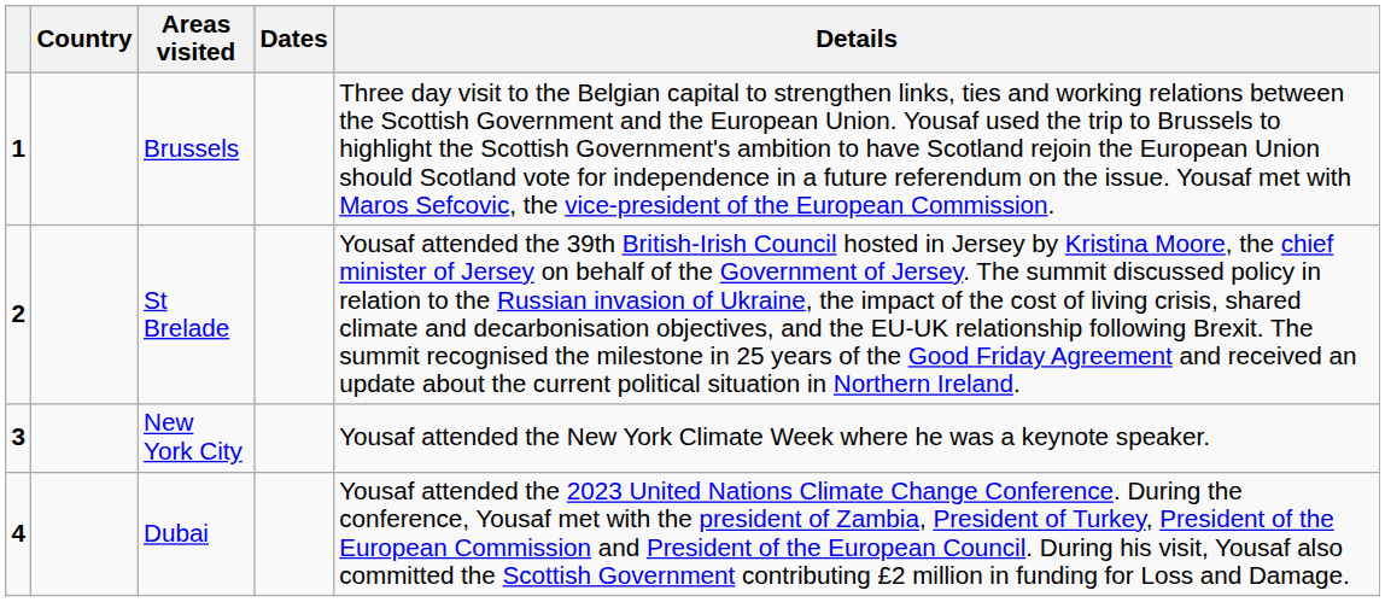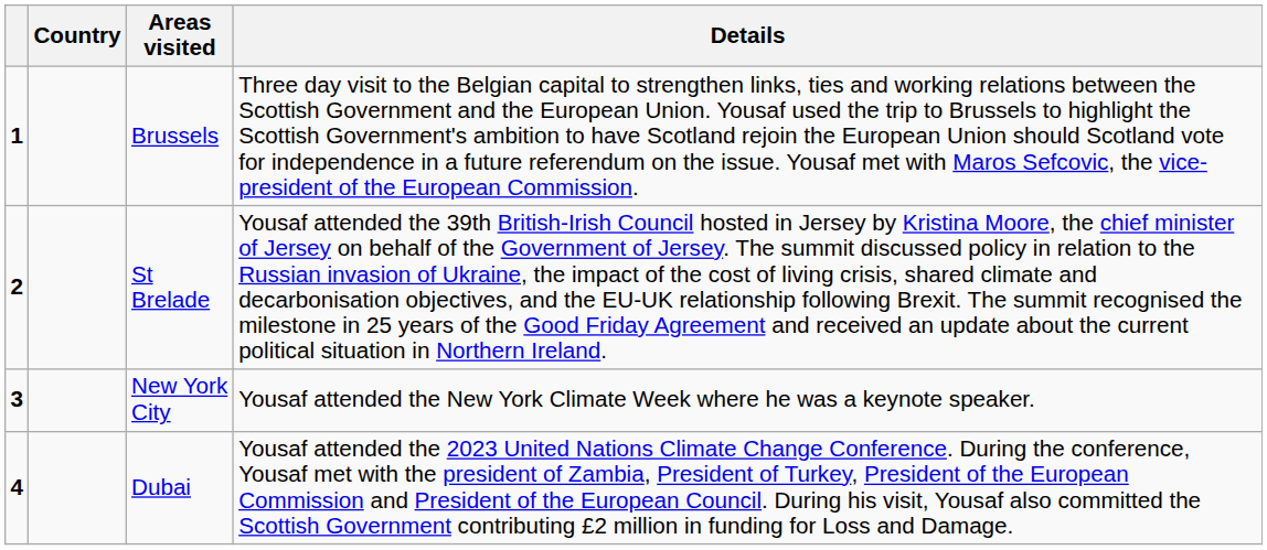- column: Dates
